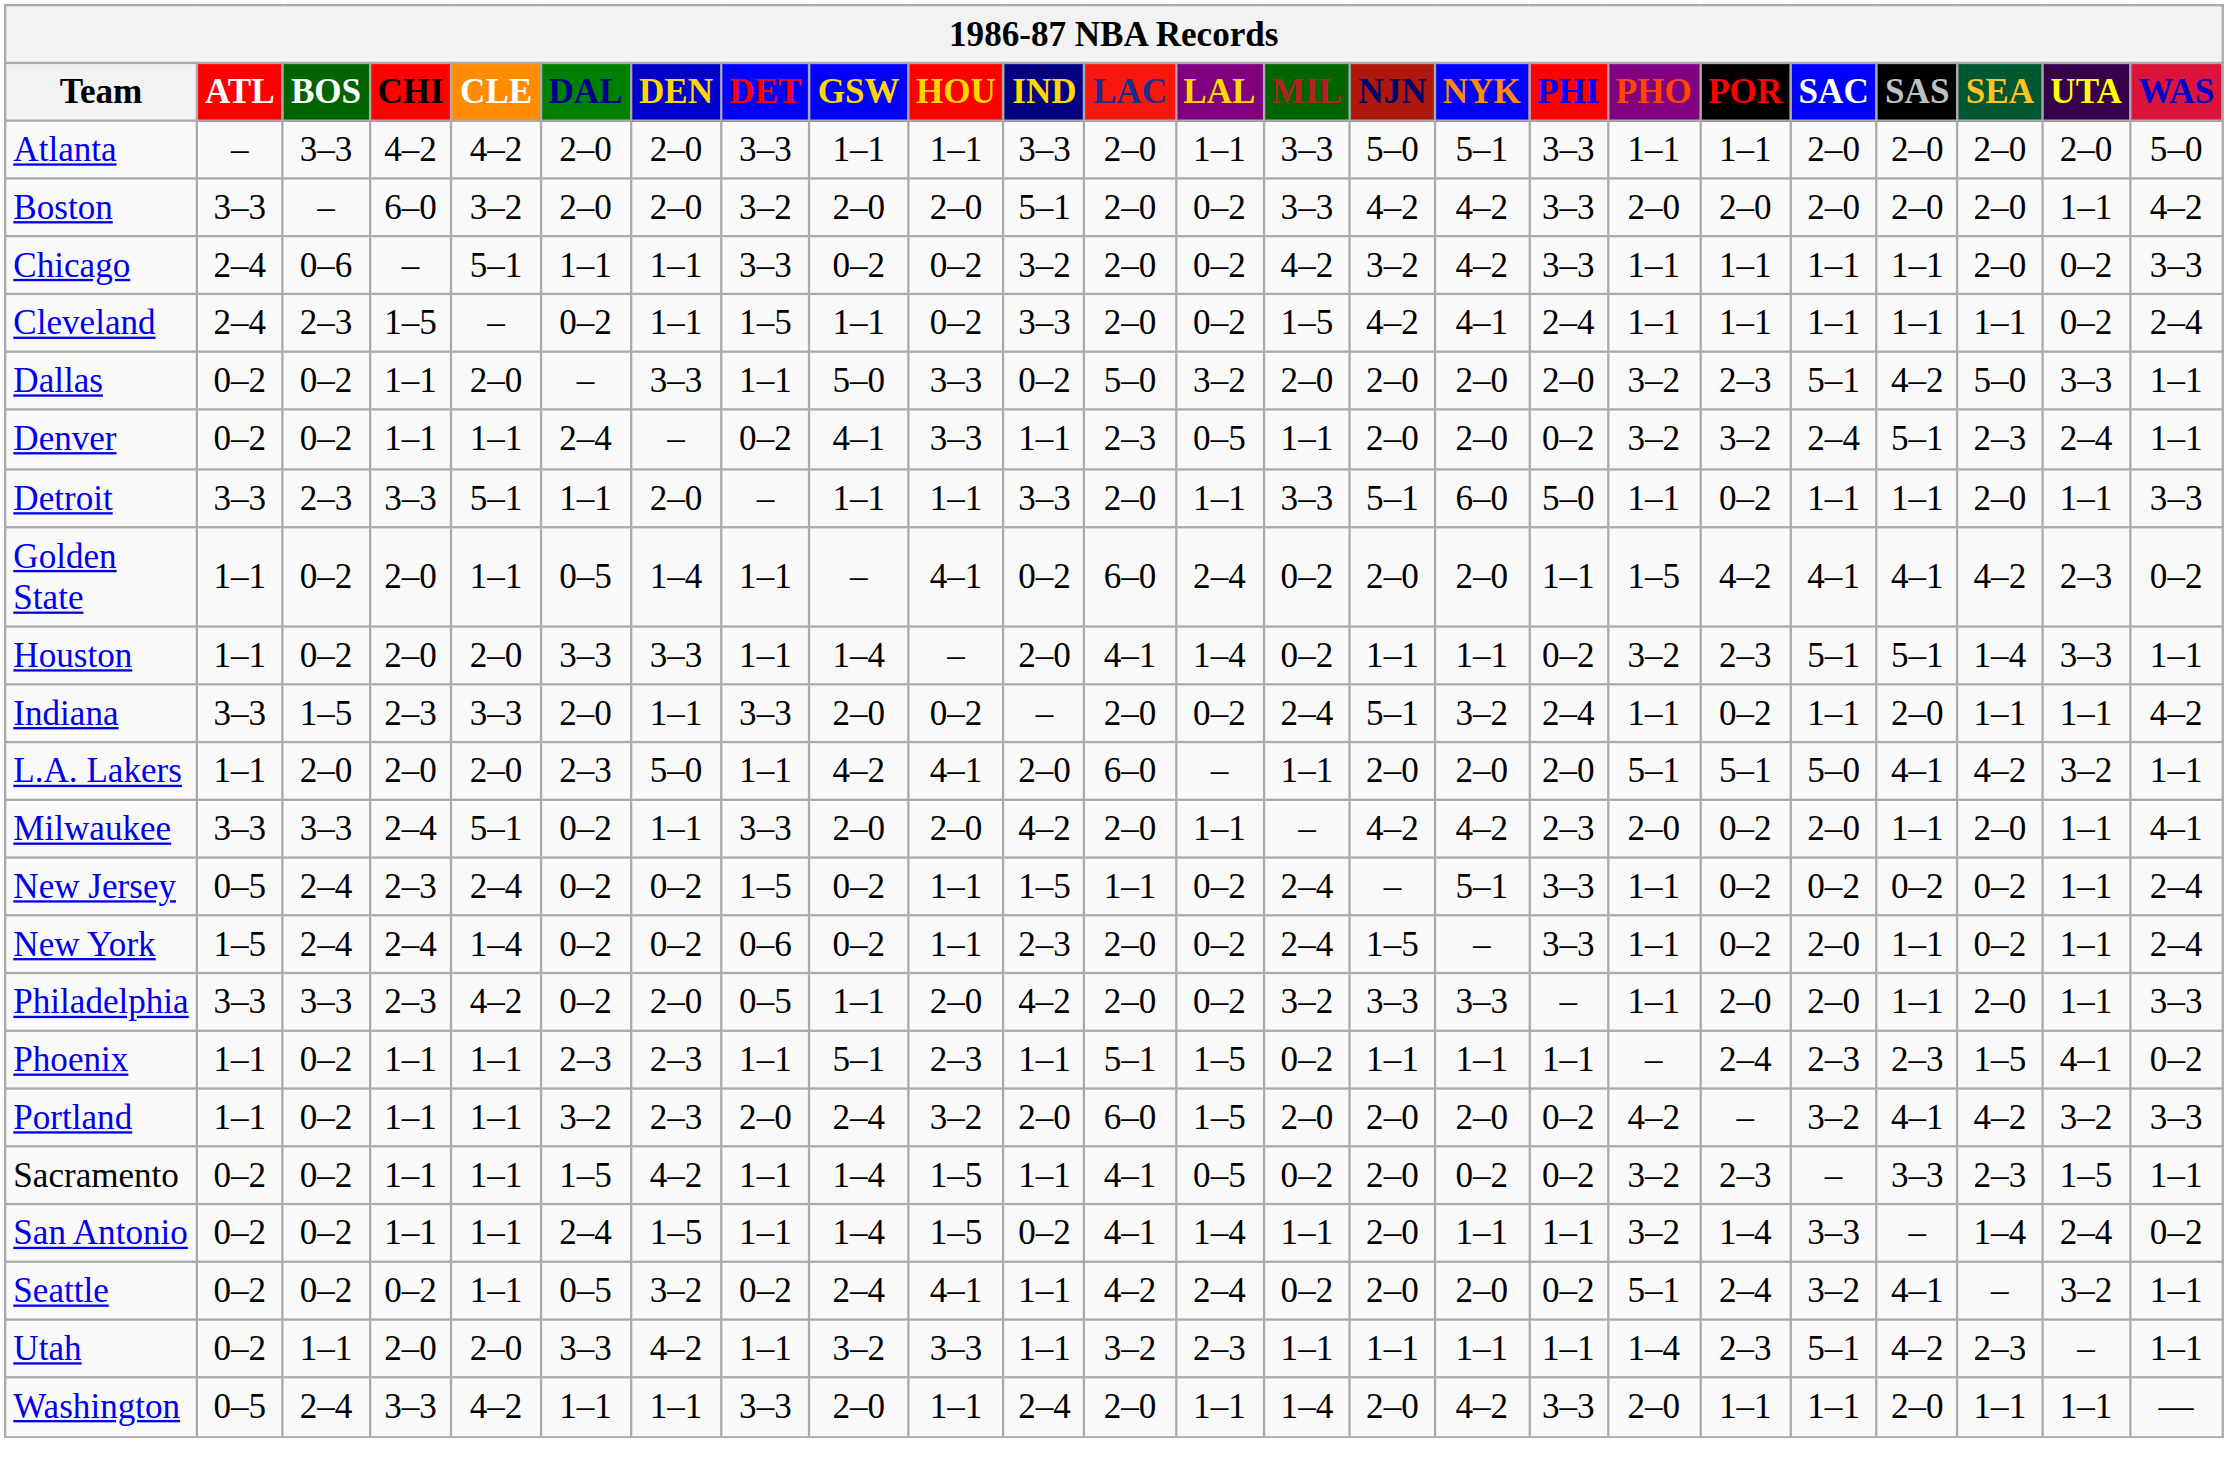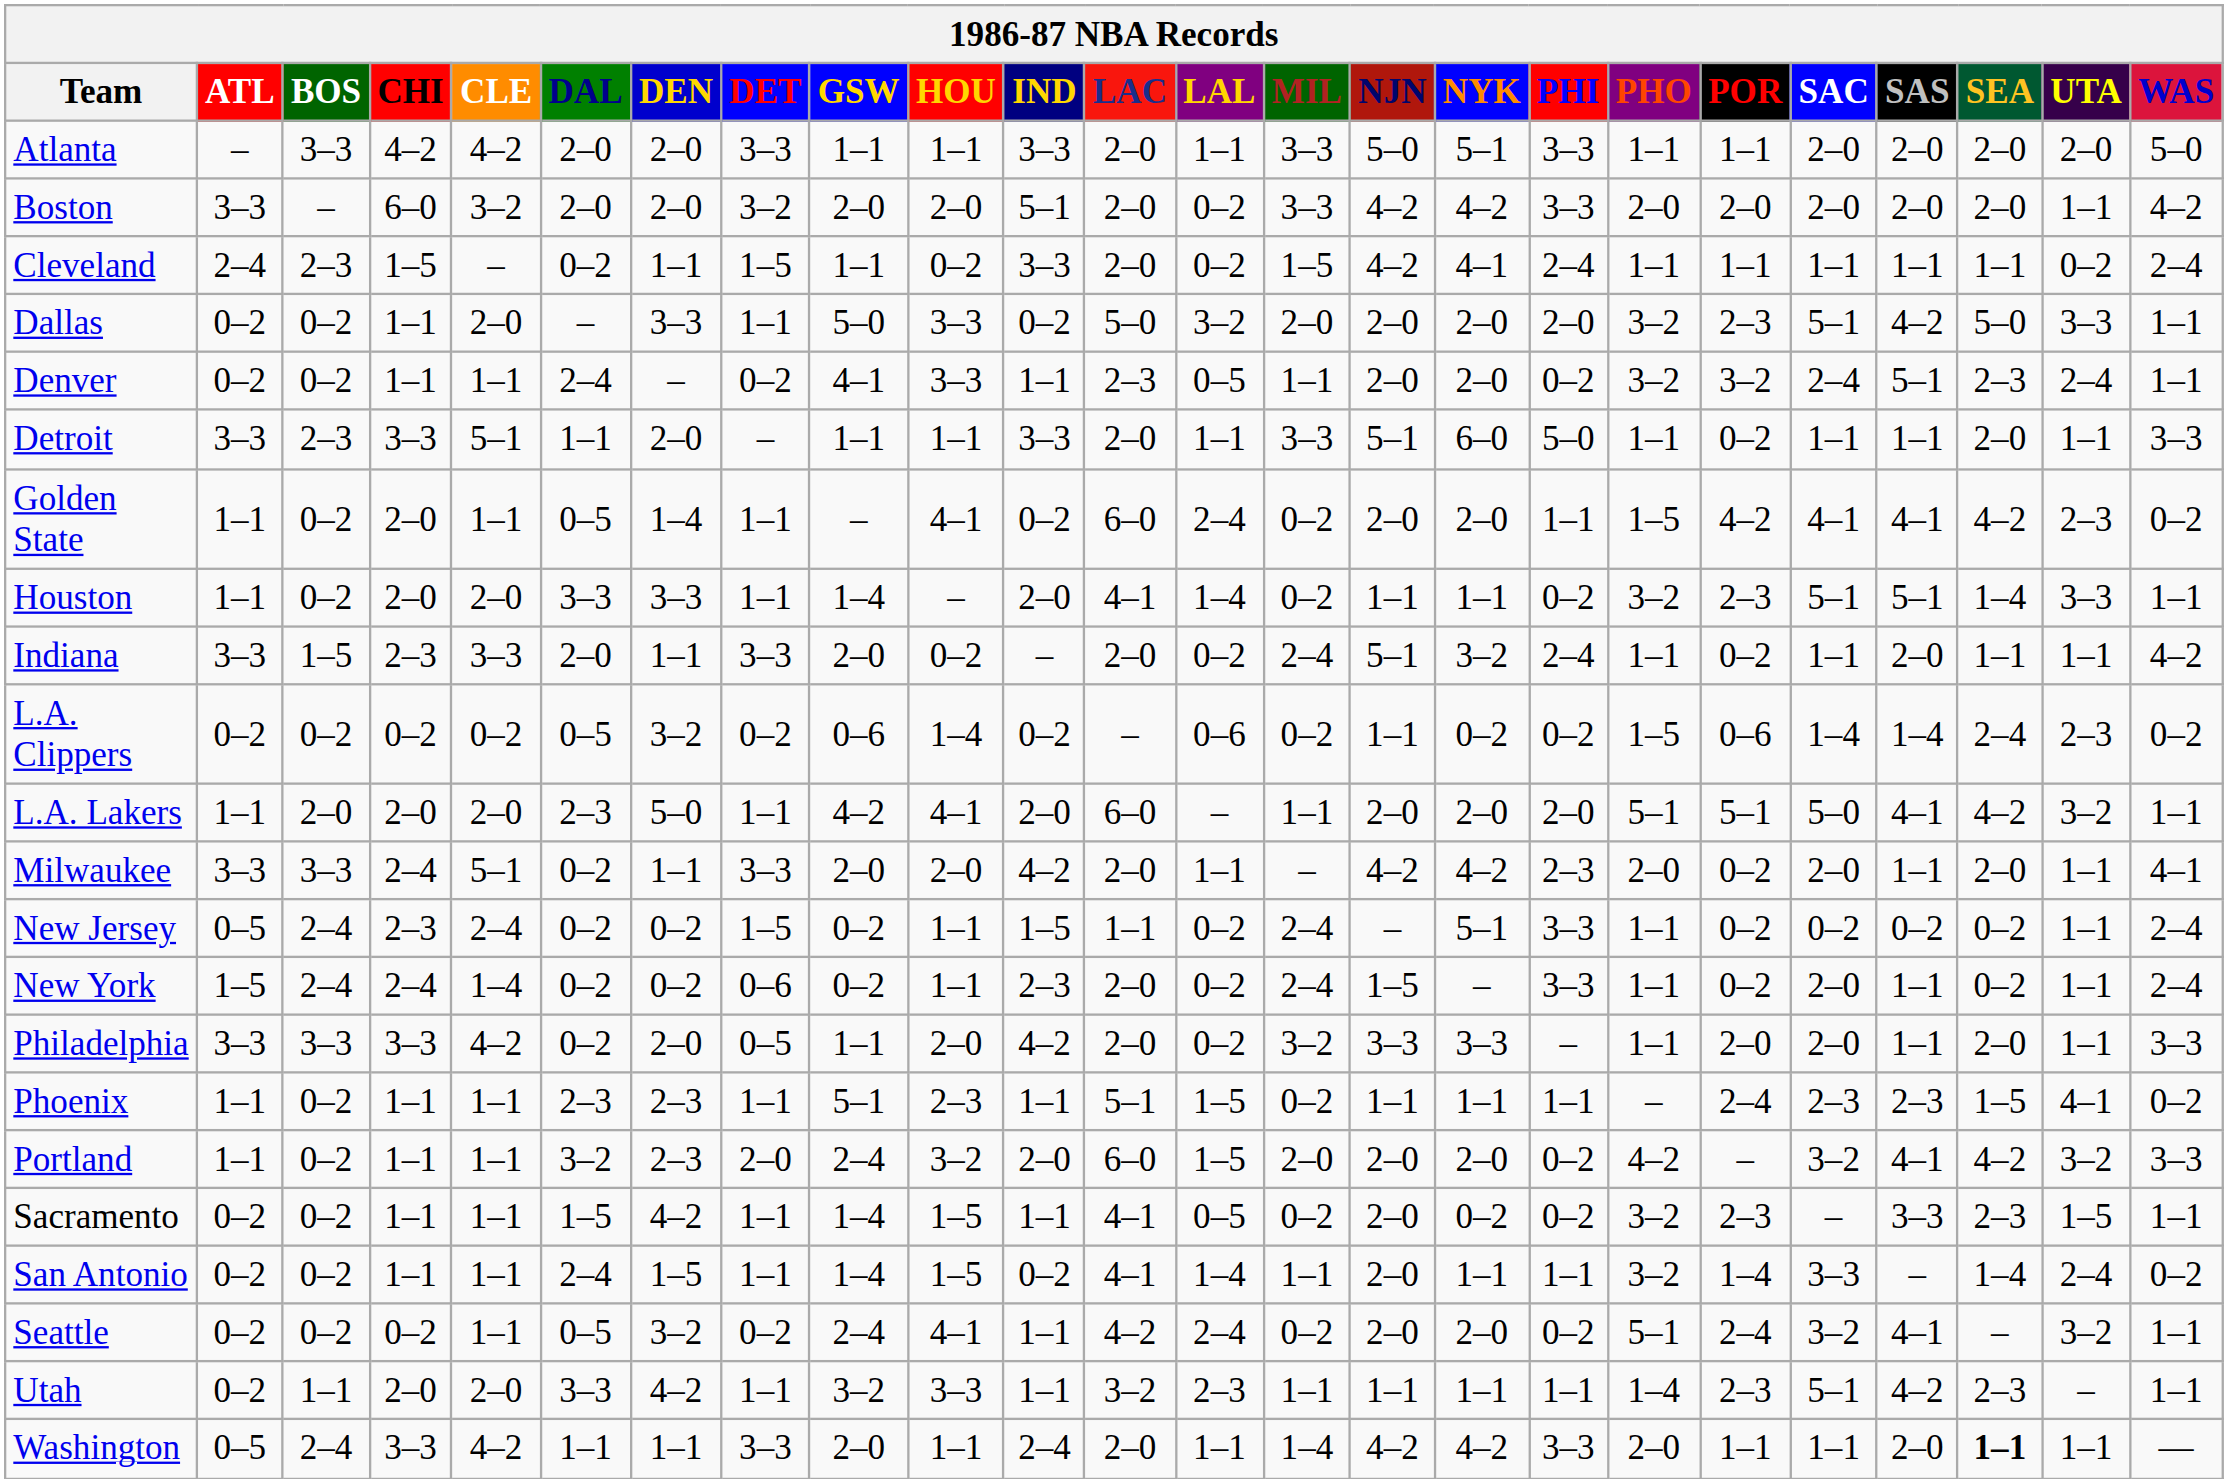- row: Chicago | 2–4 | 0–6 | – | 5–1 | 1–1 | 1–1 | 3–3 | 0–2 | 0–2 | 3–2 | 2–0 | 0–2 | 4–2 | 3–2 | 4–2 | 3–3 | 1–1 | 1–1 | 1–1 | 1–1 | 2–0 | 0–2 | 3–3
+ row: L.A. Clippers | 0–2 | 0–2 | 0–2 | 0–2 | 0–5 | 3–2 | 0–2 | 0–6 | 1–4 | 0–2 | – | 0–6 | 0–2 | 1–1 | 0–2 | 0–2 | 1–5 | 0–6 | 1–4 | 1–4 | 2–4 | 2–3 | 0–2
Philadelphia | CHI: 2–3 -> 3–3
Washington | NJN: 2–0 -> 4–2
Washington | SEA: normal -> bold
